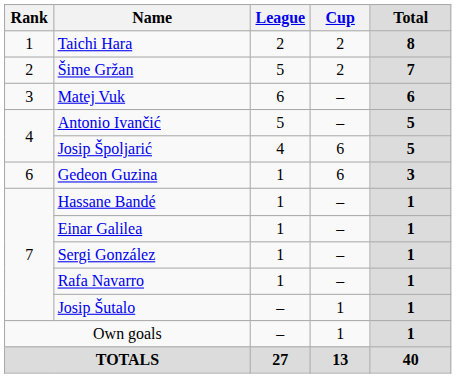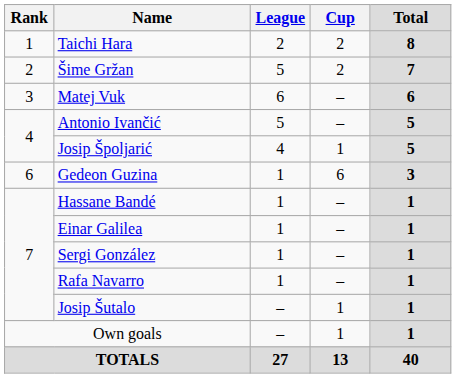Josip Špoljarić | Cup: 6 -> 1
